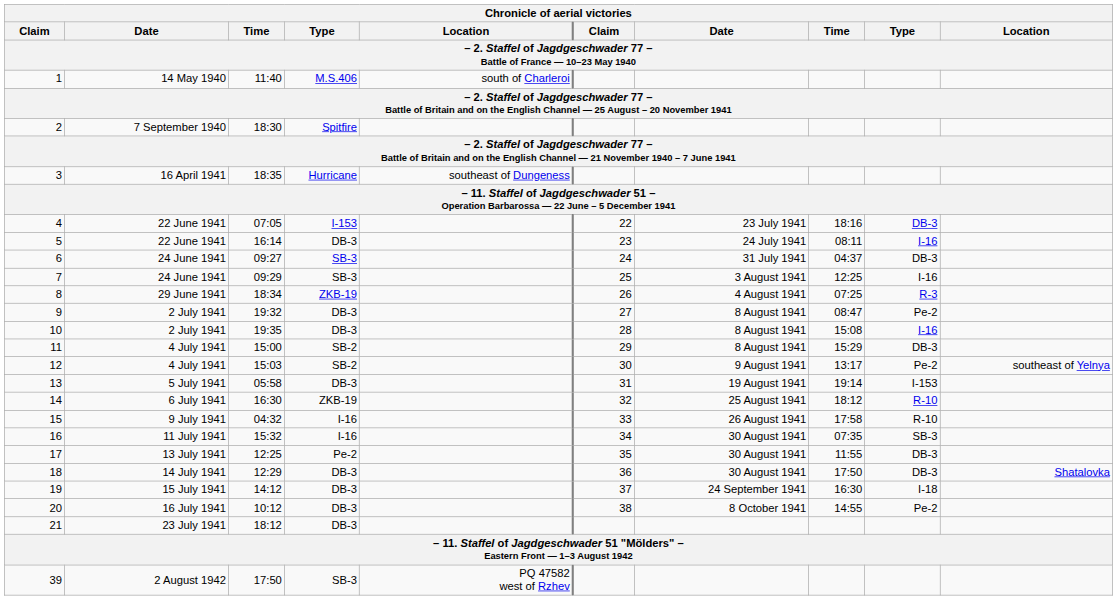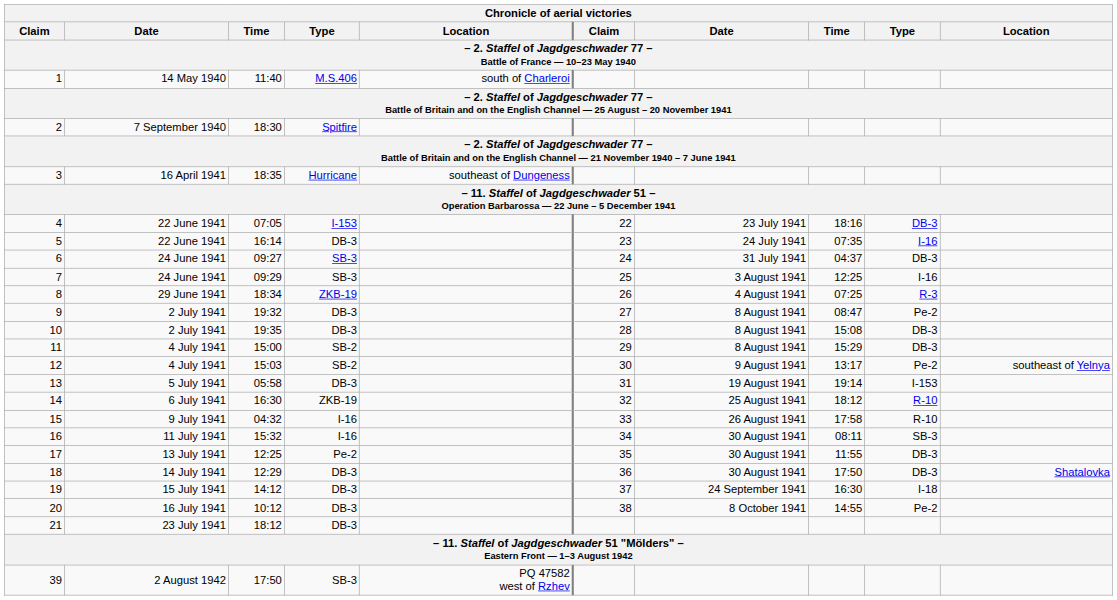5 | column 8: 08:11 -> 07:35
10 | column 9: I-16 -> DB-3
16 | column 8: 07:35 -> 08:11
